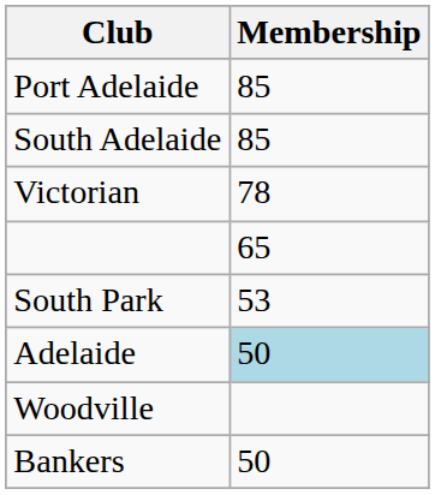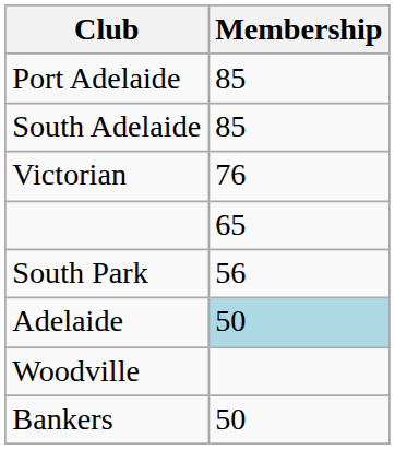Victorian | Membership: 78 -> 76
South Park | Membership: 53 -> 56
